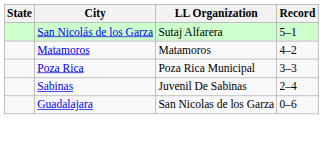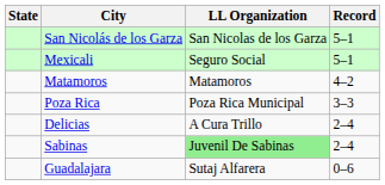San Nicolás de los Garza | LL Organization: Sutaj Alfarera -> San Nicolas de los Garza
+ row: Mexicali | Seguro Social | 5–1
+ row: Delicias | A Cura Trillo | 2–4
Sabinas | LL Organization: no background -> lightgreen background
Guadalajara | LL Organization: San Nicolas de los Garza -> Sutaj Alfarera
